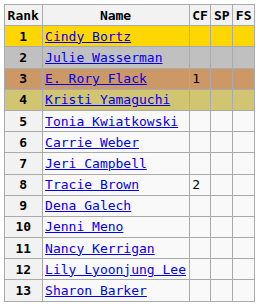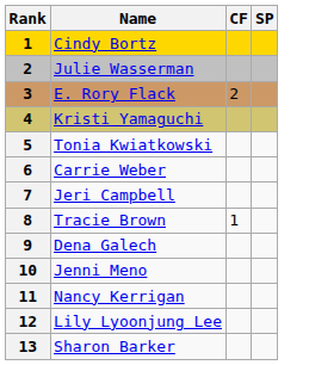- column: FS
E. Rory Flack | CF: 1 -> 2
Tracie Brown | CF: 2 -> 1
